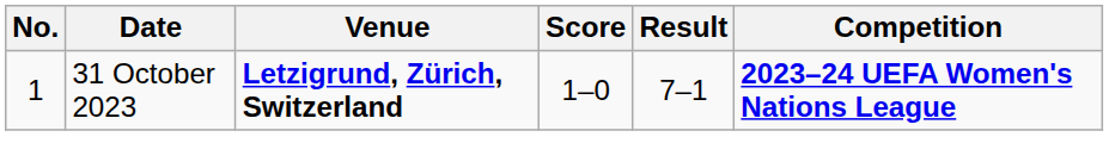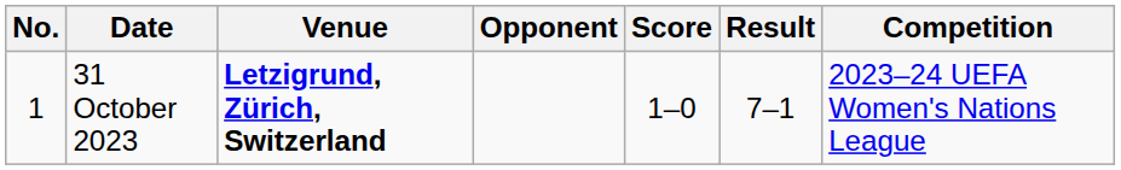+ column: Opponent
31 October 2023 | Competition: bold -> normal
